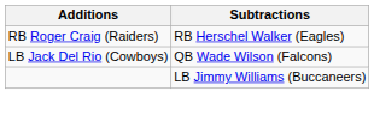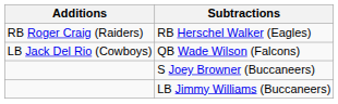+ row: S Joey Browner (Buccaneers)
